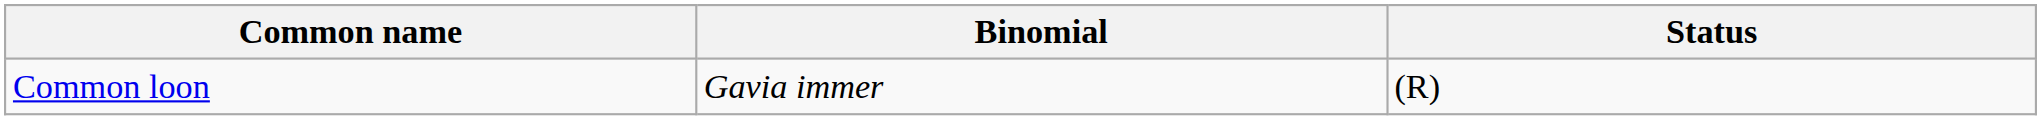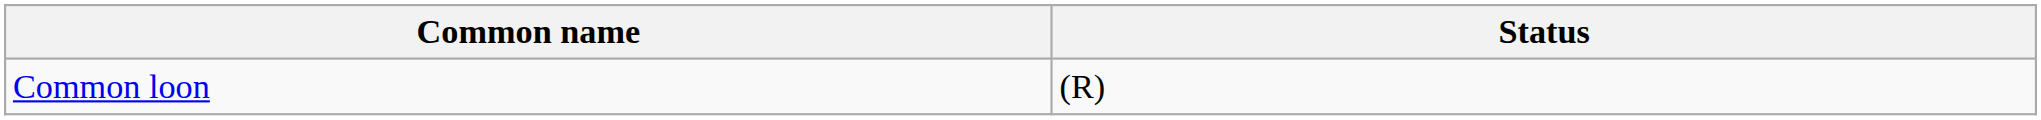- column: Binomial | Gavia immer
